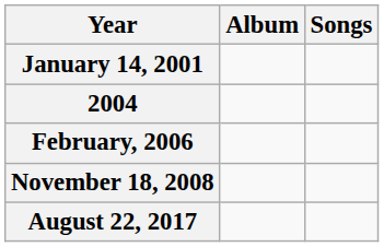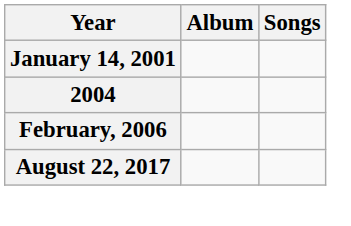- row: November 18, 2008
